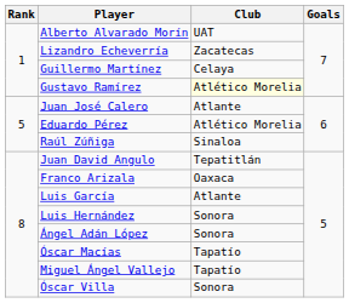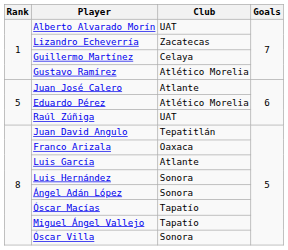Gustavo Ramírez | Club: lightyellow background -> no background
Raúl Zúñiga | Club: Sinaloa -> UAT
